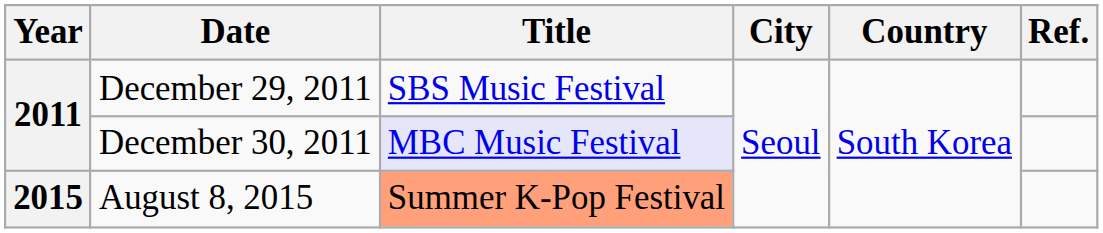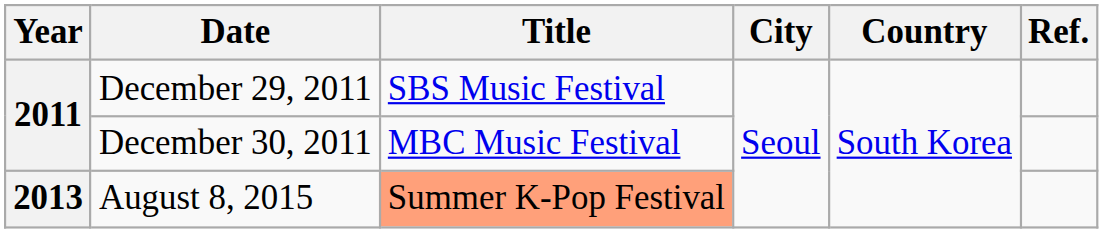December 30, 2011 | Title: lavender background -> no background
August 8, 2015 | Year: 2015 -> 2013
